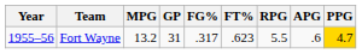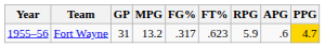columns swapped: GP <-> MPG
Fort Wayne | RPG: 5.5 -> 5.9
